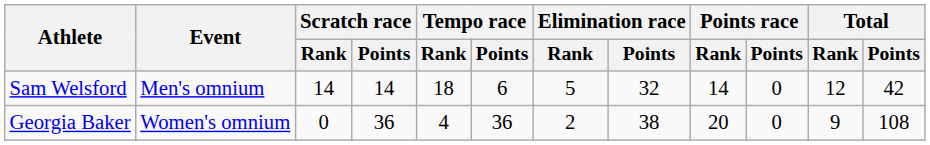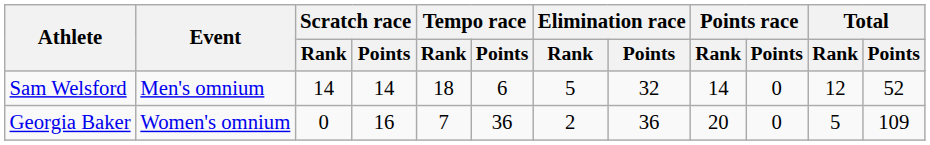Sam Welsford | Total / Points: 42 -> 52
Georgia Baker | Scratch race / Points: 36 -> 16
Georgia Baker | Tempo race / Rank: 4 -> 7
Georgia Baker | Elimination race / Points: 38 -> 36
Georgia Baker | Total / Rank: 9 -> 5
Georgia Baker | Total / Points: 108 -> 109
